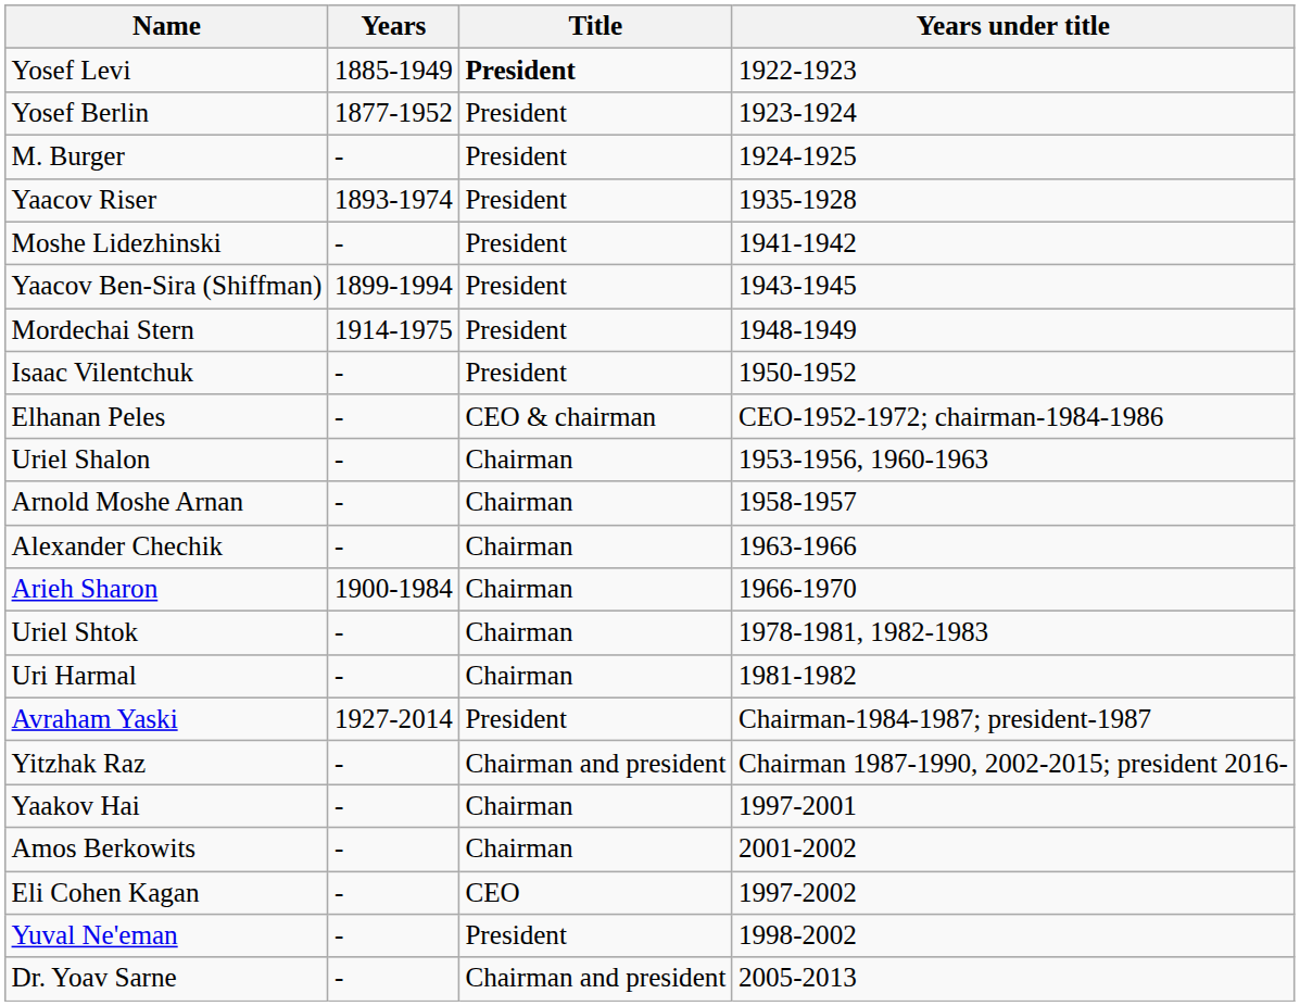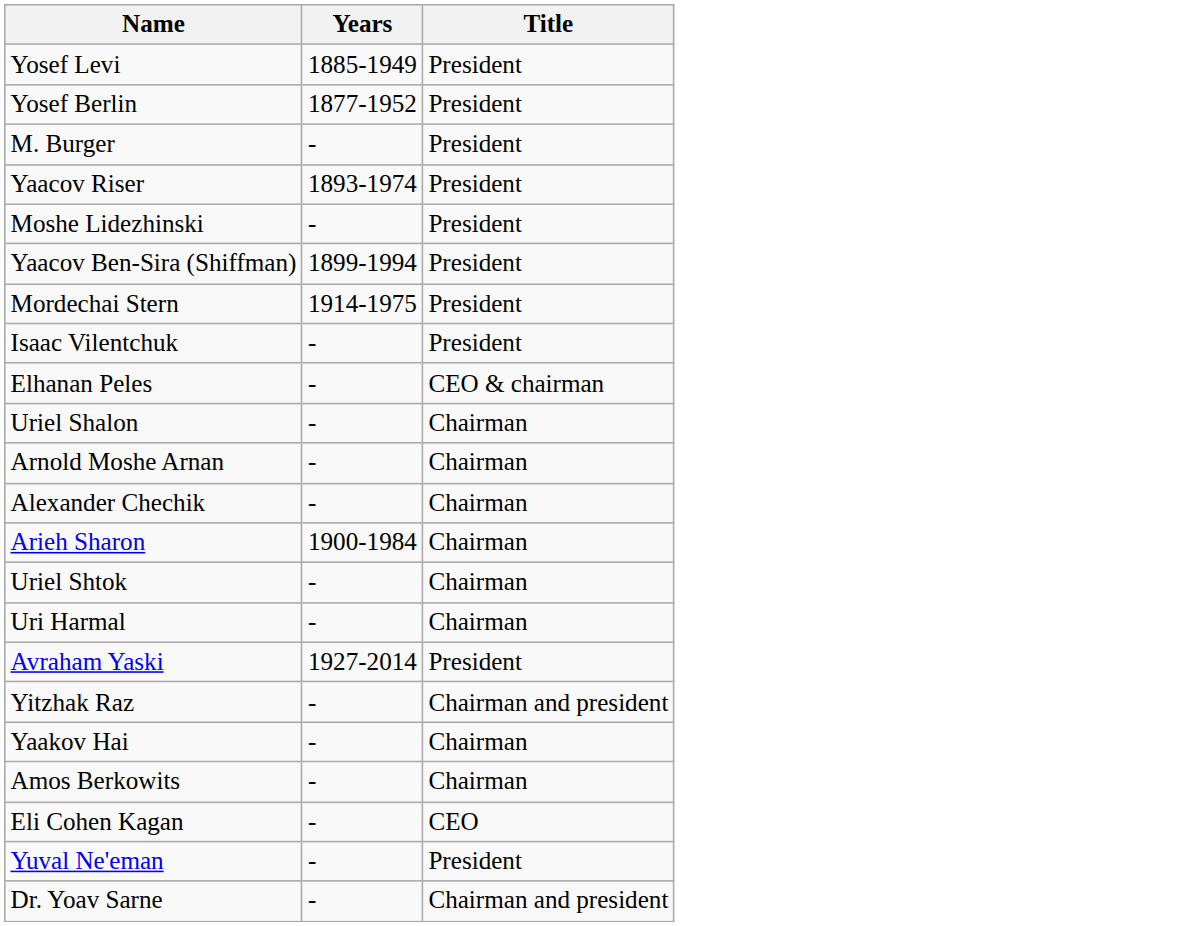- column: Years under title | 1922-1923 | 1923-1924 | 1924-1925 | 1935-1928 | 1941-1942 | 1943-1945 | 1948-1949 | 1950-1952 | CEO-1952-1972; chairman-1984-1986 | 1953-1956, 1960-1963 | 1958-1957 | 1963-1966 | 1966-1970 | 1978-1981, 1982-1983 | 1981-1982 | Chairman-1984-1987; president-1987 | Chairman 1987-1990, 2002-2015; president 2016- | 1997-2001 | 2001-2002 | 1997-2002 | 1998-2002 | 2005-2013
Yosef Levi | Title: bold -> normal
